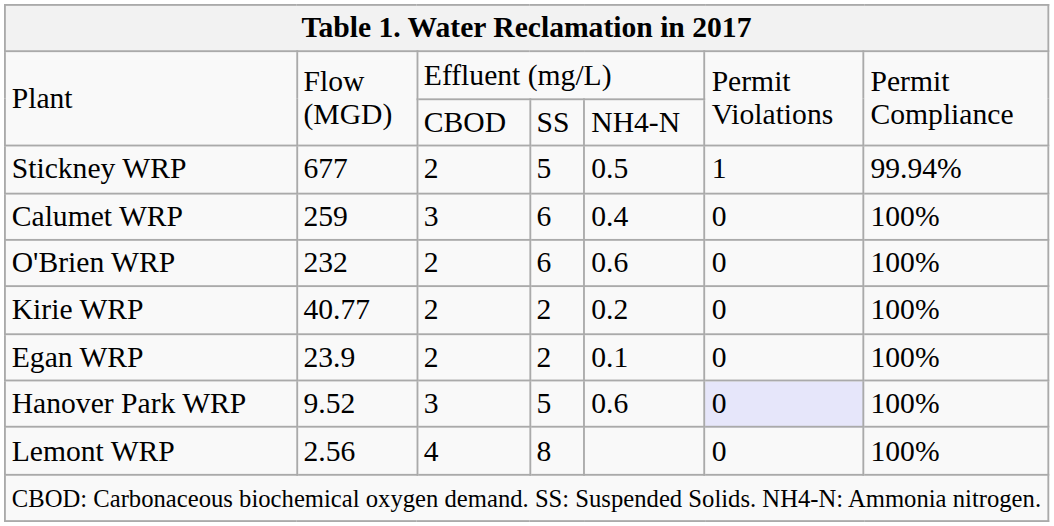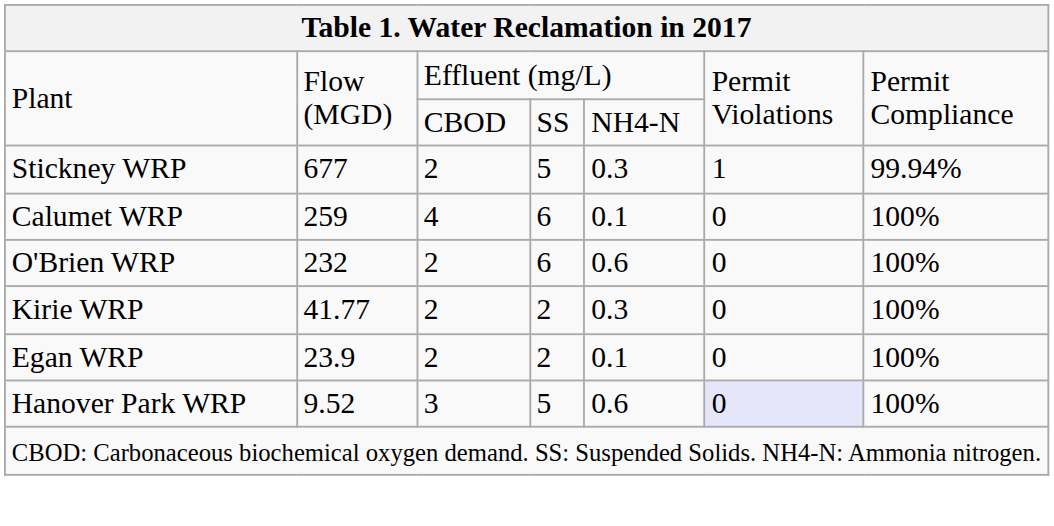Stickney WRP | column 5: 0.5 -> 0.3
Calumet WRP | column 3: 3 -> 4
Calumet WRP | column 5: 0.4 -> 0.1
Kirie WRP | column 2: 40.77 -> 41.77
Kirie WRP | column 5: 0.2 -> 0.3
- row: Lemont WRP | 2.56 | 4 | 8 | 0 | 100%
